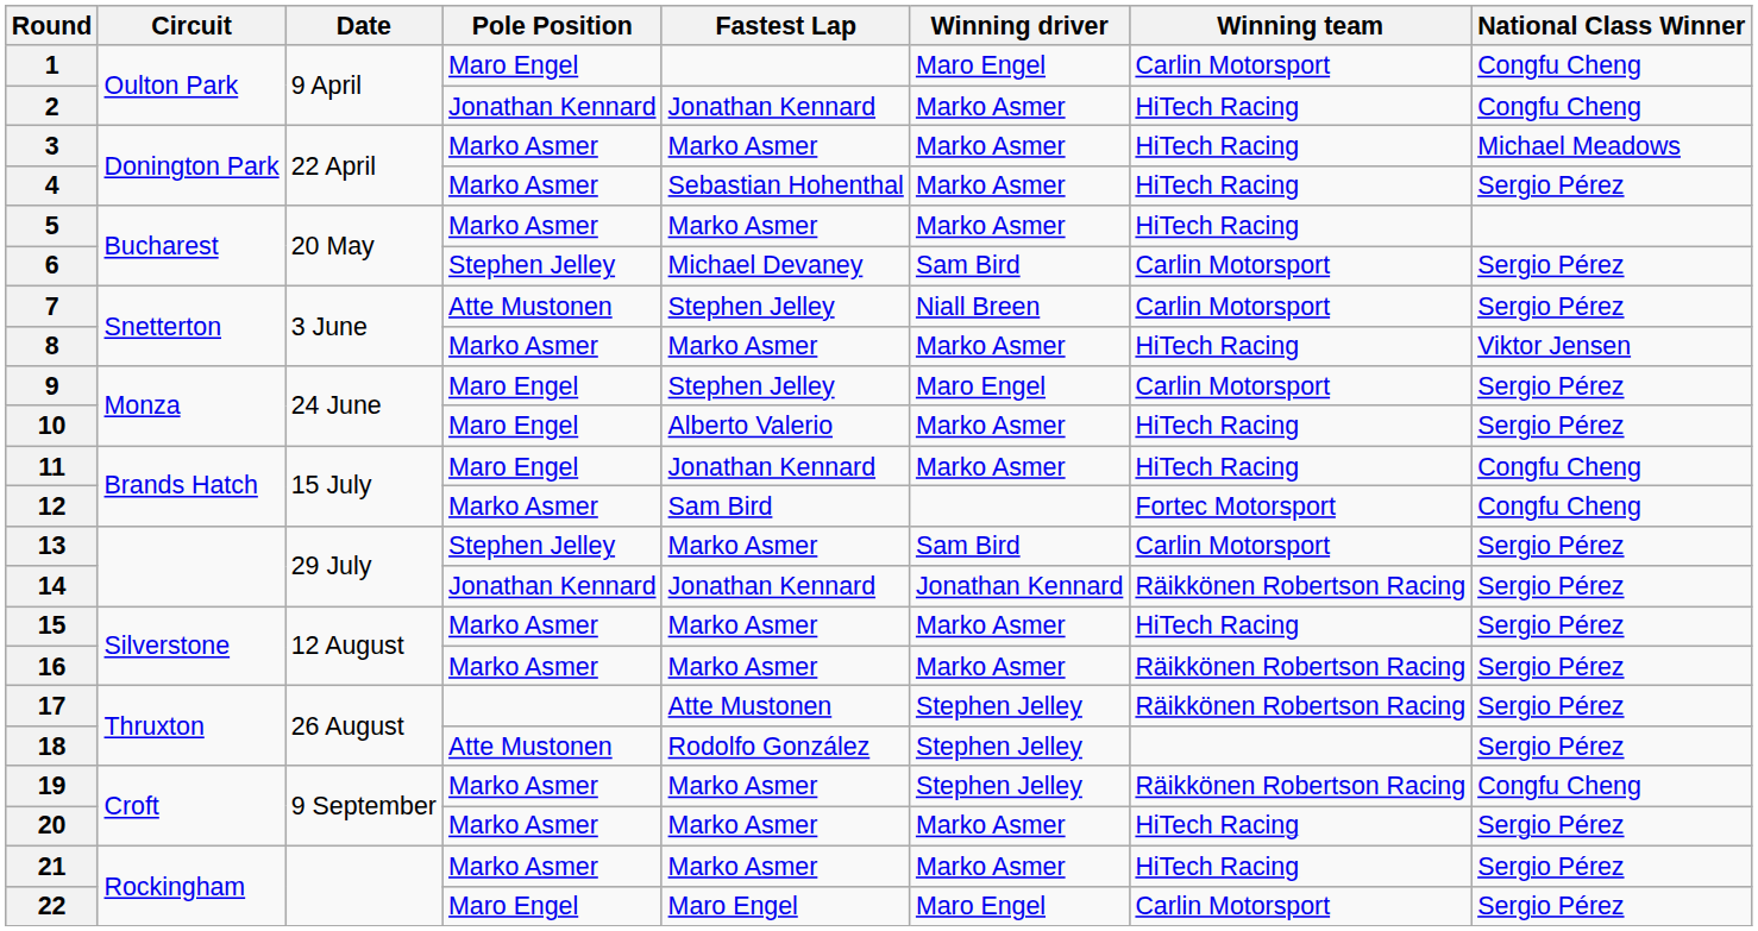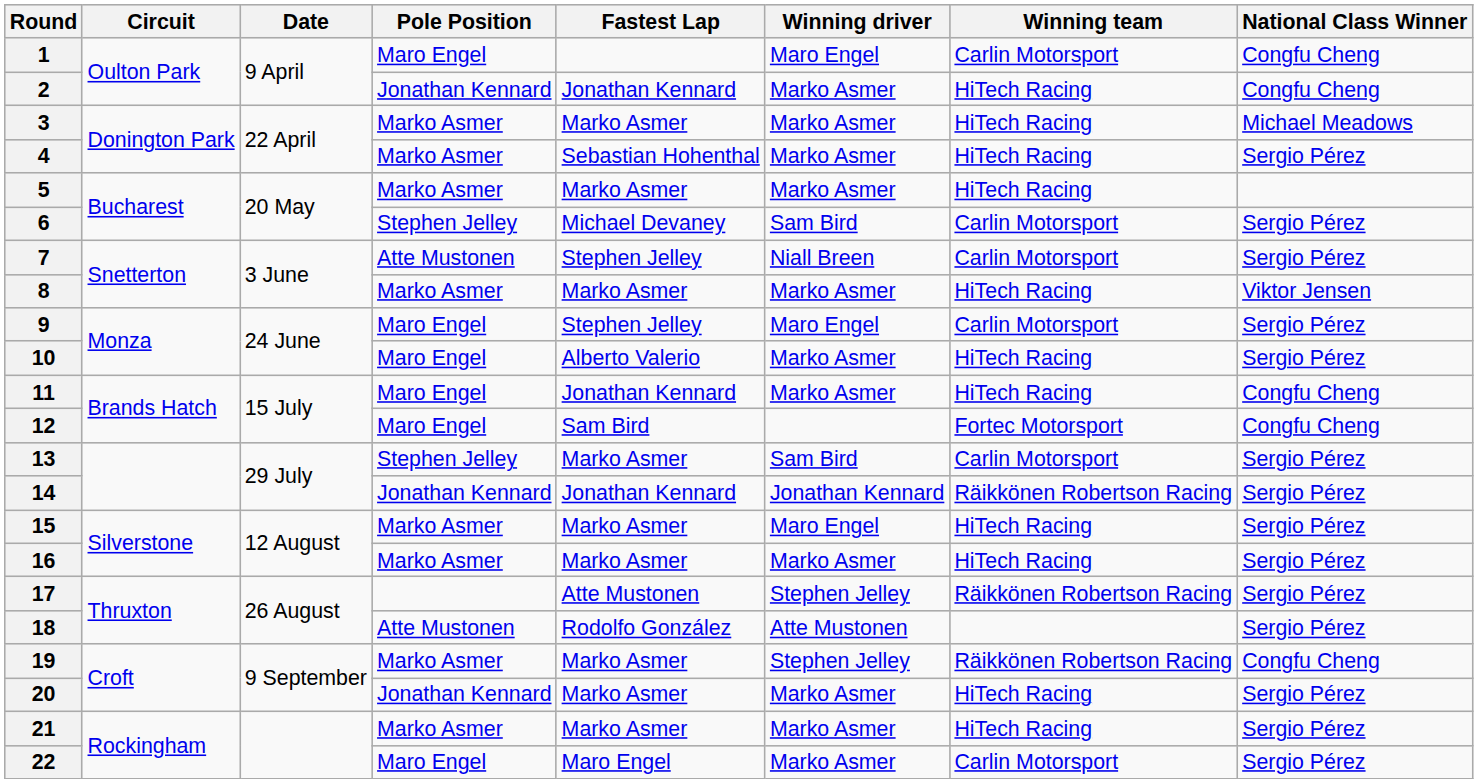12 | Pole Position: Marko Asmer -> Maro Engel
15 | Winning driver: Marko Asmer -> Maro Engel
16 | Winning team: Räikkönen Robertson Racing -> HiTech Racing
18 | Winning driver: Stephen Jelley -> Atte Mustonen
20 | Pole Position: Marko Asmer -> Jonathan Kennard
22 | Winning driver: Maro Engel -> Marko Asmer
